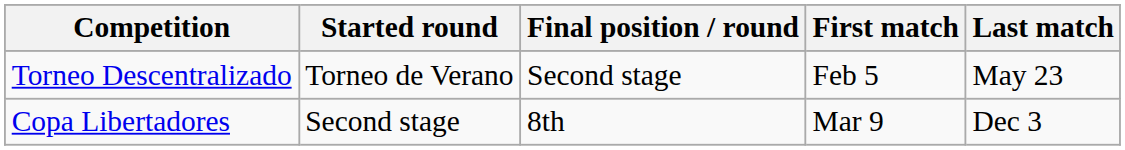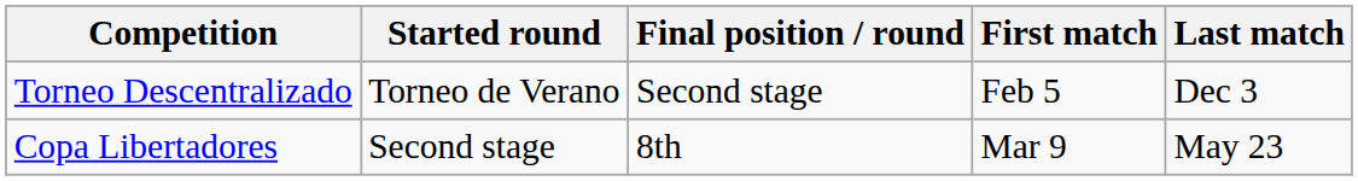Torneo Descentralizado | Last match: May 23 -> Dec 3
Copa Libertadores | Last match: Dec 3 -> May 23
